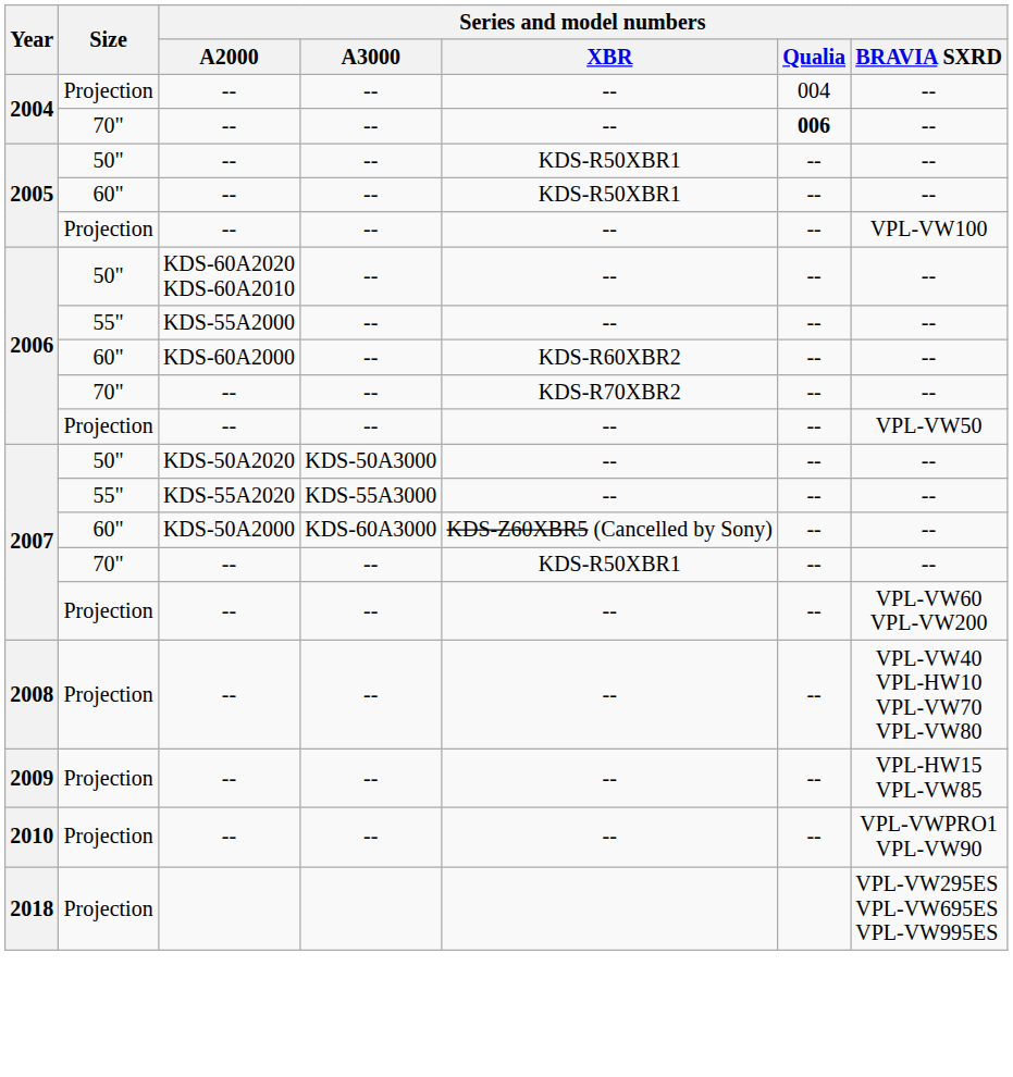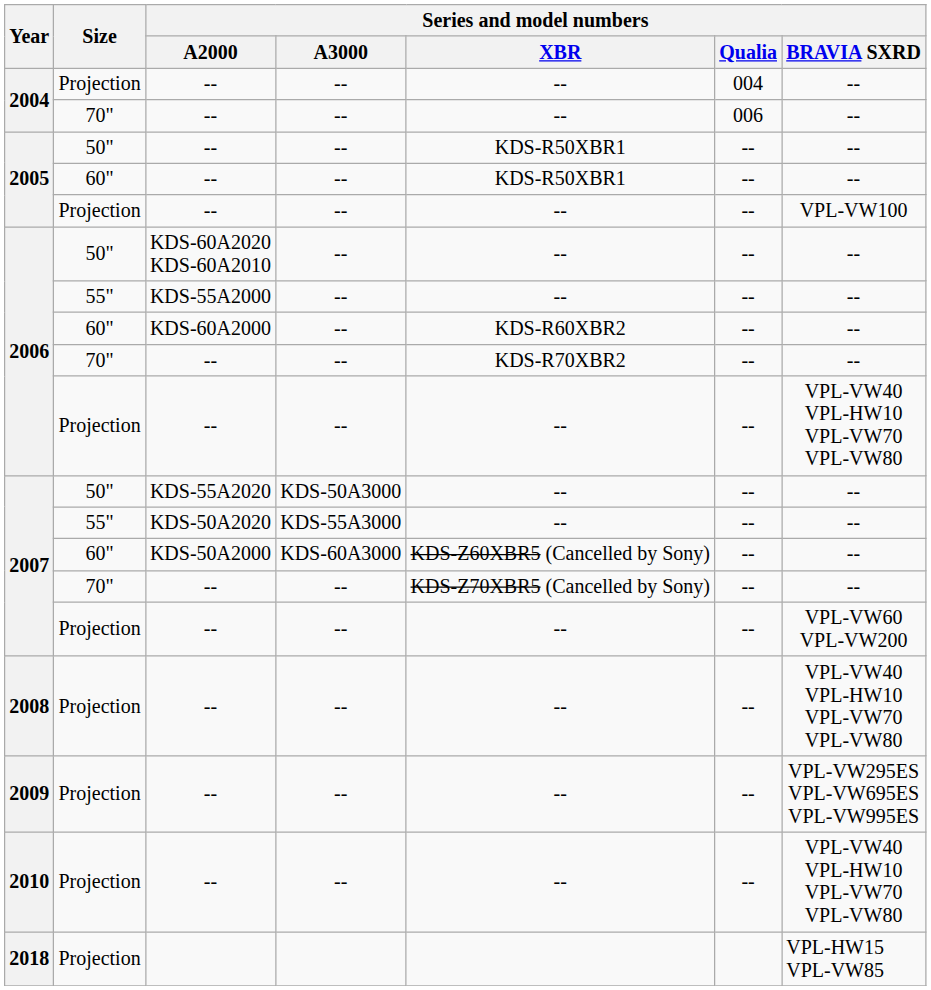2004 / 70" | Series and model numbers / Qualia: bold -> normal
2006 / Projection | Series and model numbers / BRAVIA SXRD: VPL-VW50 -> VPL-VW40 VPL-HW10 VPL-VW70 VPL-VW80
2007 / 50" | Series and model numbers / A2000: KDS-50A2020 -> KDS-55A2020
2007 / 55" | Series and model numbers / A2000: KDS-55A2020 -> KDS-50A2020
2007 / 70" | Series and model numbers / XBR: KDS-R50XBR1 -> KDS-Z70XBR5 (Cancelled by Sony)
2009 | Series and model numbers / BRAVIA SXRD: VPL-HW15 VPL-VW85 -> VPL-VW295ES VPL-VW695ES VPL-VW995ES
2010 | Series and model numbers / BRAVIA SXRD: VPL-VWPRO1 VPL-VW90 -> VPL-VW40 VPL-HW10 VPL-VW70 VPL-VW80
2018 | Series and model numbers / BRAVIA SXRD: VPL-VW295ES VPL-VW695ES VPL-VW995ES -> VPL-HW15 VPL-VW85
